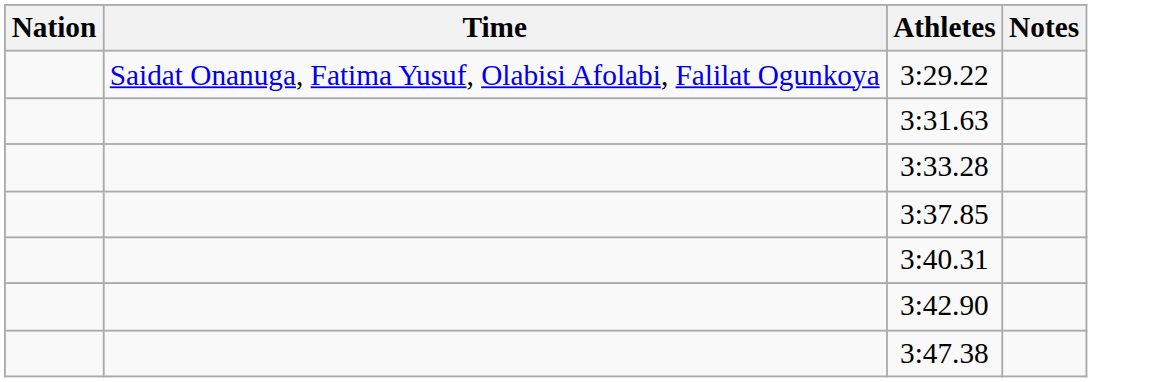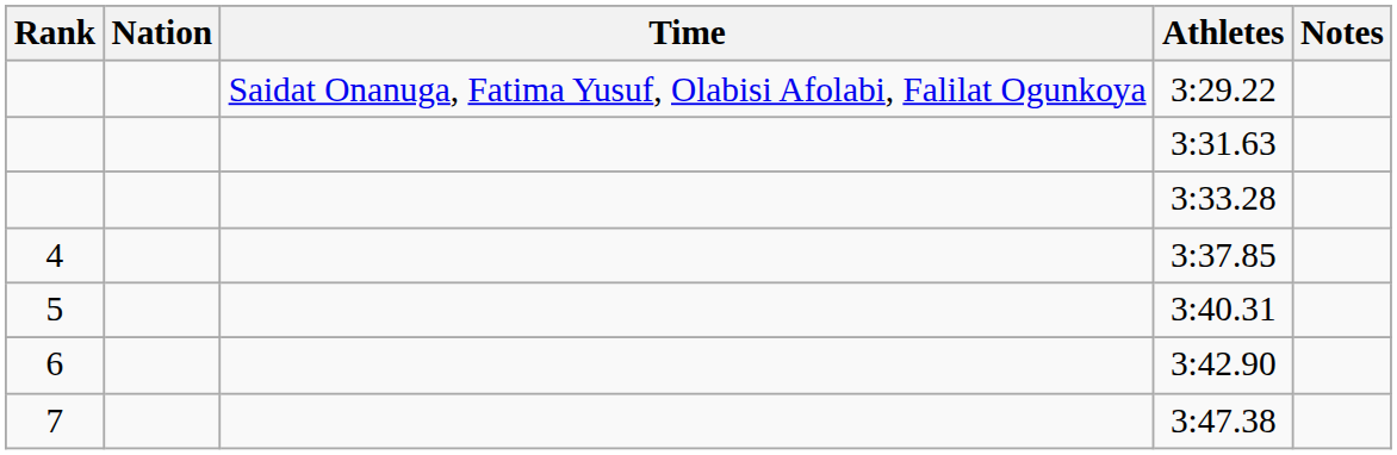+ column: Rank | 4 | 5 | 6 | 7
